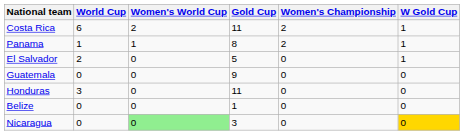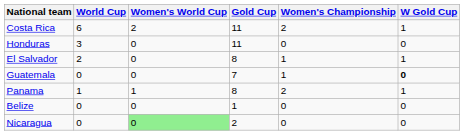rows swapped: Honduras <-> Panama
El Salvador | Gold Cup: 5 -> 8
El Salvador | Women's Championship: 0 -> 1
Guatemala | Gold Cup: 9 -> 7
Guatemala | Women's Championship: 0 -> 1
Guatemala | W Gold Cup: normal -> bold
Nicaragua | Gold Cup: 3 -> 2
Nicaragua | W Gold Cup: gold background -> no background
